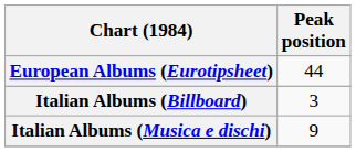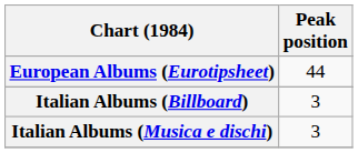Italian Albums (Musica e dischi) | Peak position: 9 -> 3
